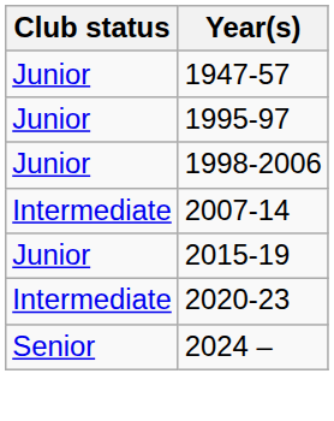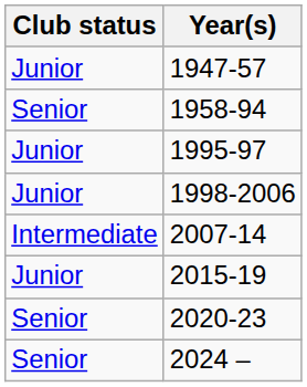+ row: Senior | 1958-94
2020-23 | Club status: Intermediate -> Senior
